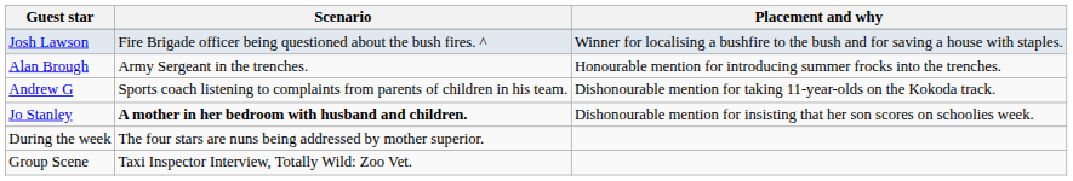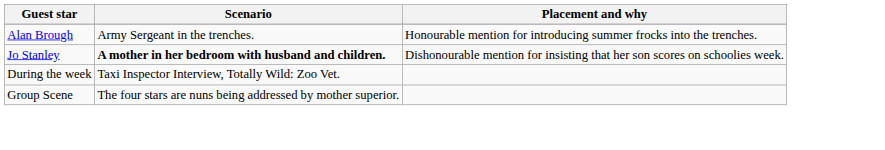- row: Josh Lawson | Fire Brigade officer being questioned about the bush fires. ^ | Winner for localising a bushfire to the bush and for saving a house with staples.
- row: Andrew G | Sports coach listening to complaints from parents of children in his team. | Dishonourable mention for taking 11-year-olds on the Kokoda track.
During the week | Scenario: The four stars are nuns being addressed by mother superior. -> Taxi Inspector Interview, Totally Wild: Zoo Vet.
Group Scene | Scenario: Taxi Inspector Interview, Totally Wild: Zoo Vet. -> The four stars are nuns being addressed by mother superior.
